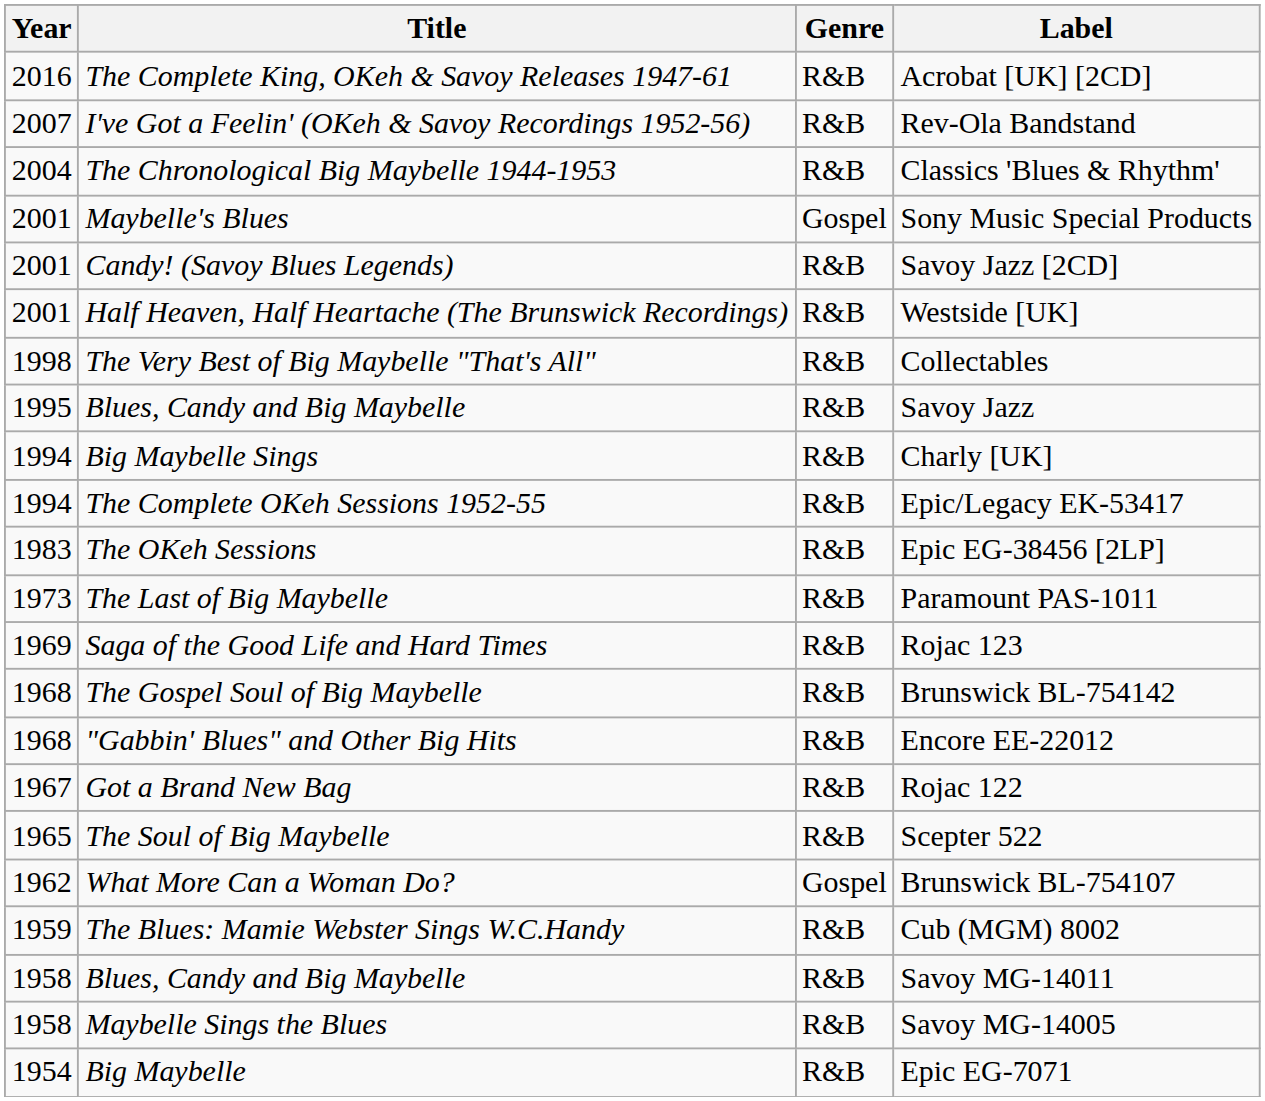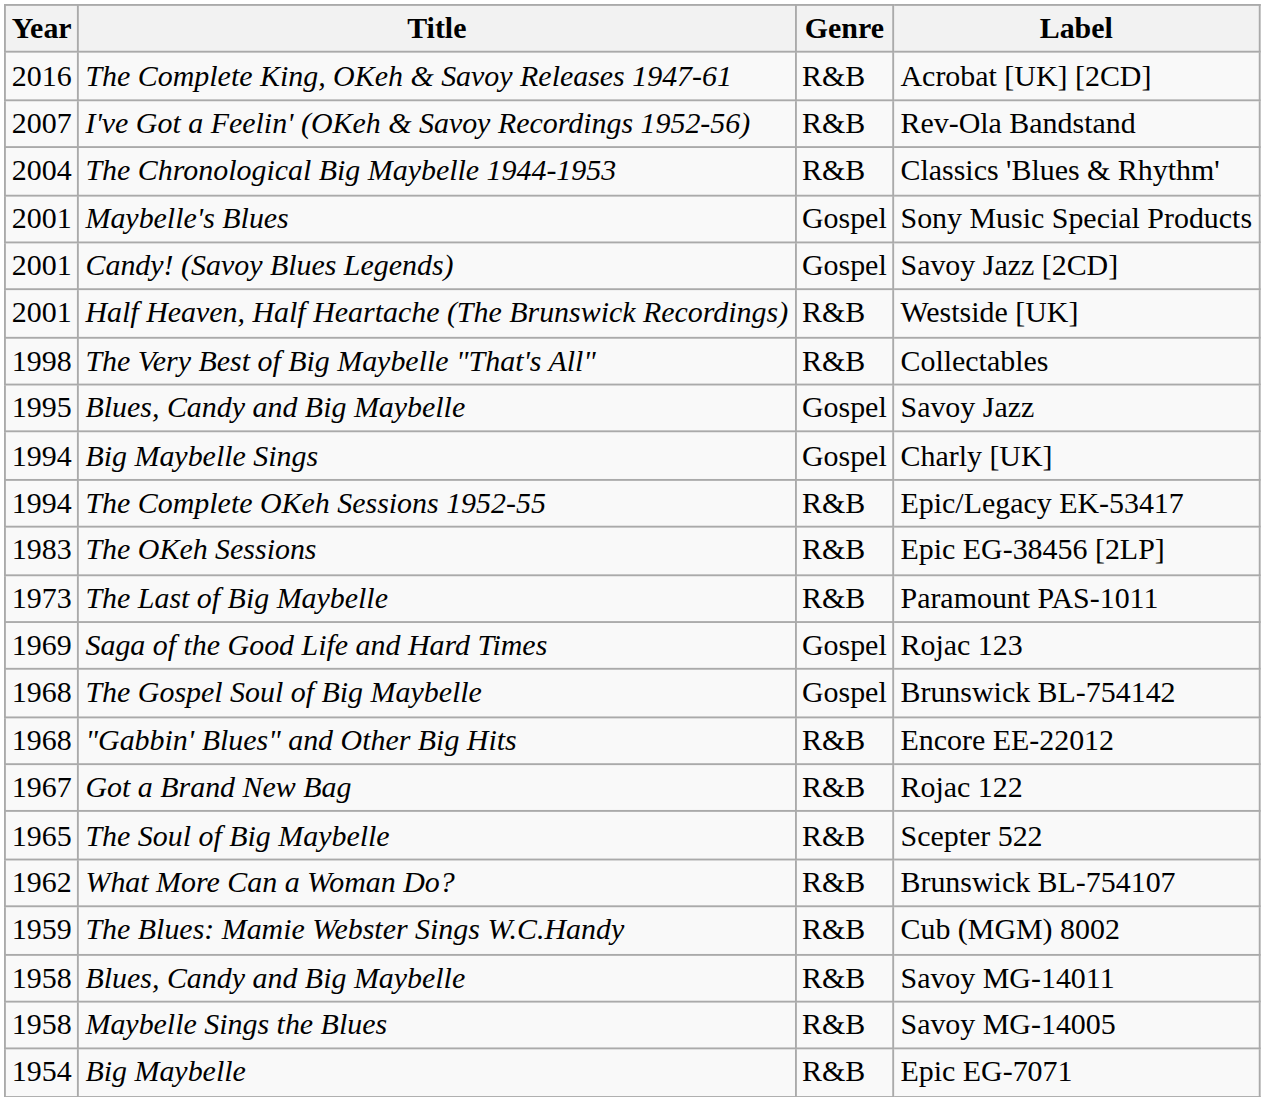Savoy Jazz [2CD] | Genre: R&B -> Gospel
Savoy Jazz | Genre: R&B -> Gospel
Charly [UK] | Genre: R&B -> Gospel
Rojac 123 | Genre: R&B -> Gospel
Brunswick BL-754142 | Genre: R&B -> Gospel
Brunswick BL-754107 | Genre: Gospel -> R&B
